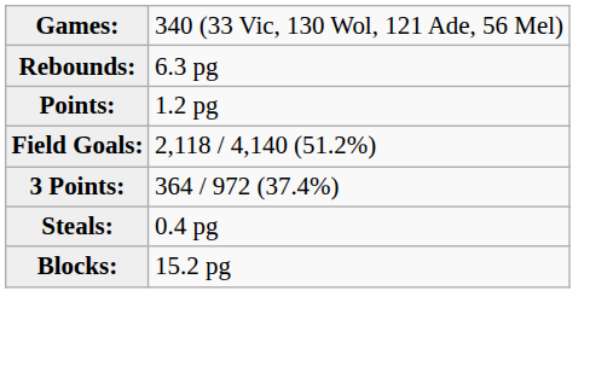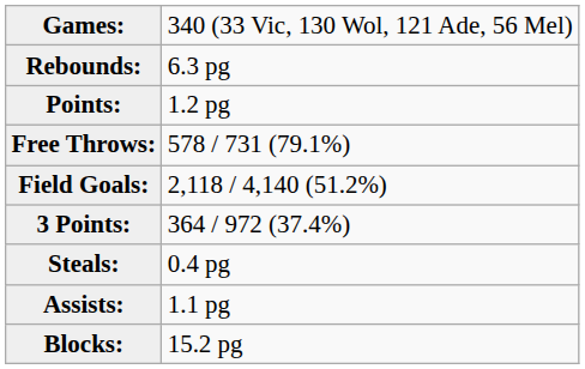+ row: Free Throws: | 578 / 731 (79.1%)
+ row: Assists: | 1.1 pg
